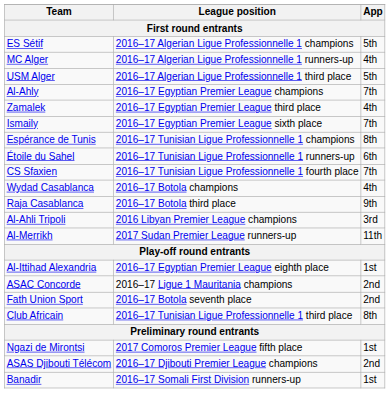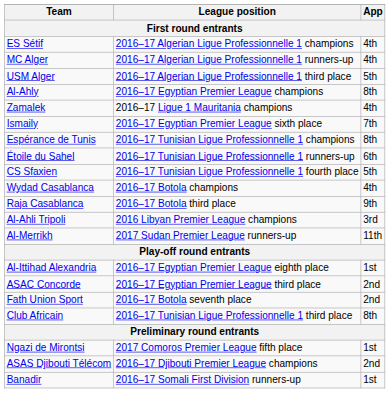ES Sétif | App: 5th -> 4th
Al-Ahly | App: 7th -> 8th
Zamalek | League position: 2016–17 Egyptian Premier League third place -> 2016–17 Ligue 1 Mauritania champions
CS Sfaxien | App: 7th -> 5th
ASAC Concorde | League position: 2016–17 Ligue 1 Mauritania champions -> 2016–17 Egyptian Premier League third place
